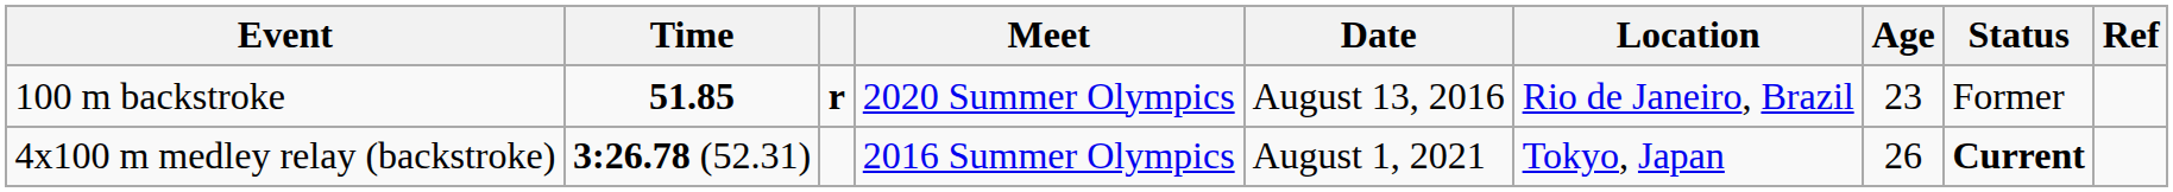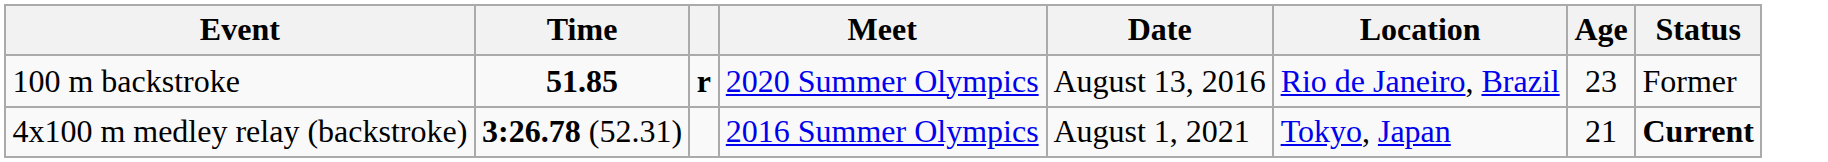- column: Ref
4x100 m medley relay (backstroke) | Age: 26 -> 21
